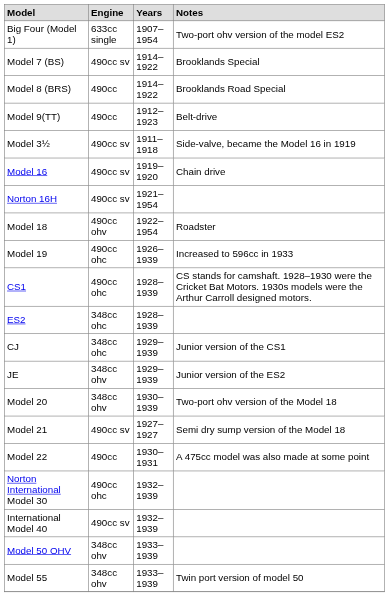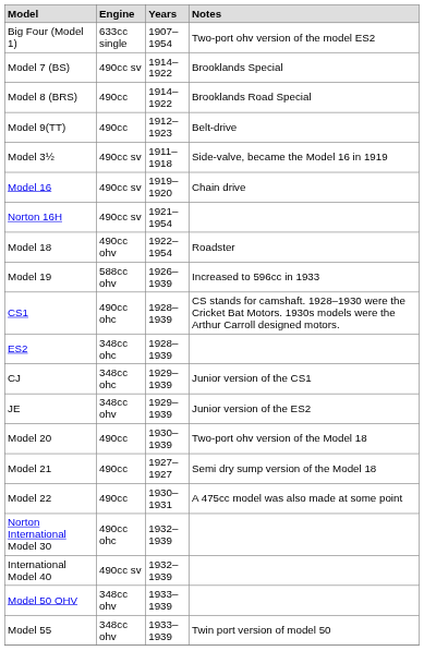Model 19 | Engine: 490cc ohc -> 588cc ohv
Model 20 | Engine: 348cc ohv -> 490cc
Model 21 | Engine: 490cc sv -> 490cc
